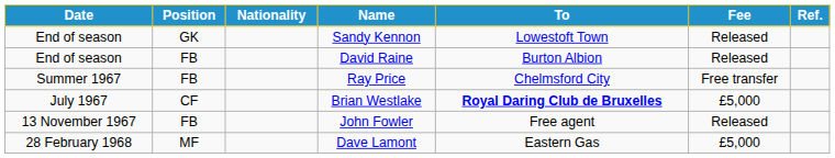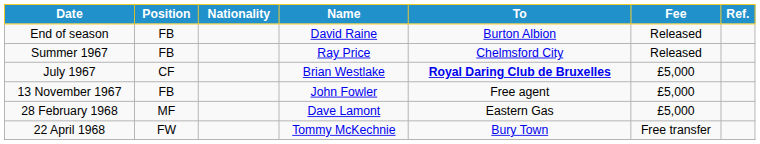- row: End of season | GK | Sandy Kennon | Lowestoft Town | Released
Ray Price | Fee: Free transfer -> Released
John Fowler | Fee: Released -> £5,000
+ row: 22 April 1968 | FW | Tommy McKechnie | Bury Town | Free transfer
